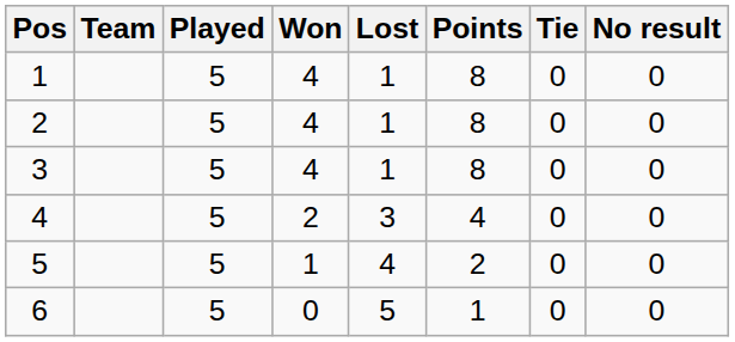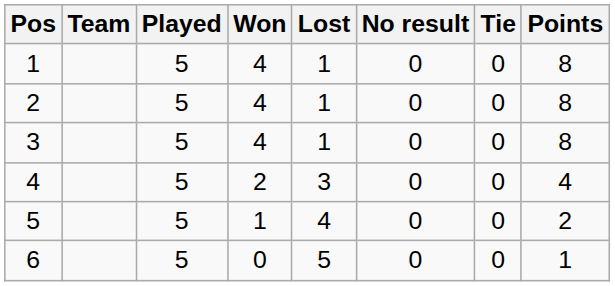columns swapped: No result <-> Points
